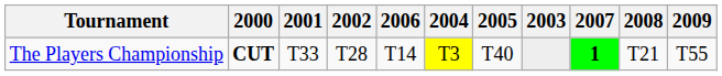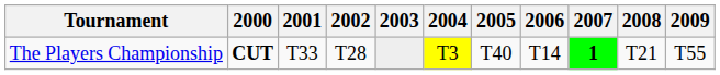columns swapped: 2003 <-> 2006
